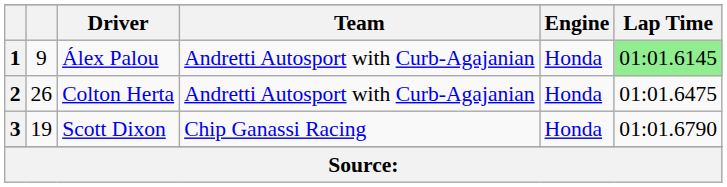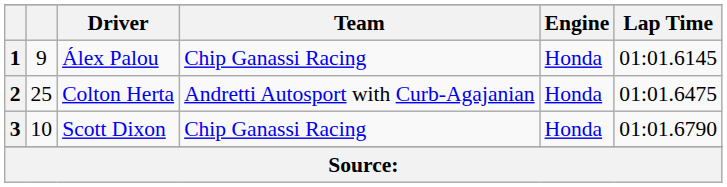1 | Team: Andretti Autosport with Curb-Agajanian -> Chip Ganassi Racing
1 | Lap Time: lightgreen background -> no background
2 | column 2: 26 -> 25
3 | column 2: 19 -> 10
